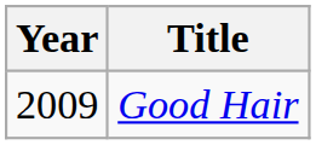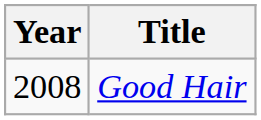Good Hair | Year: 2009 -> 2008
